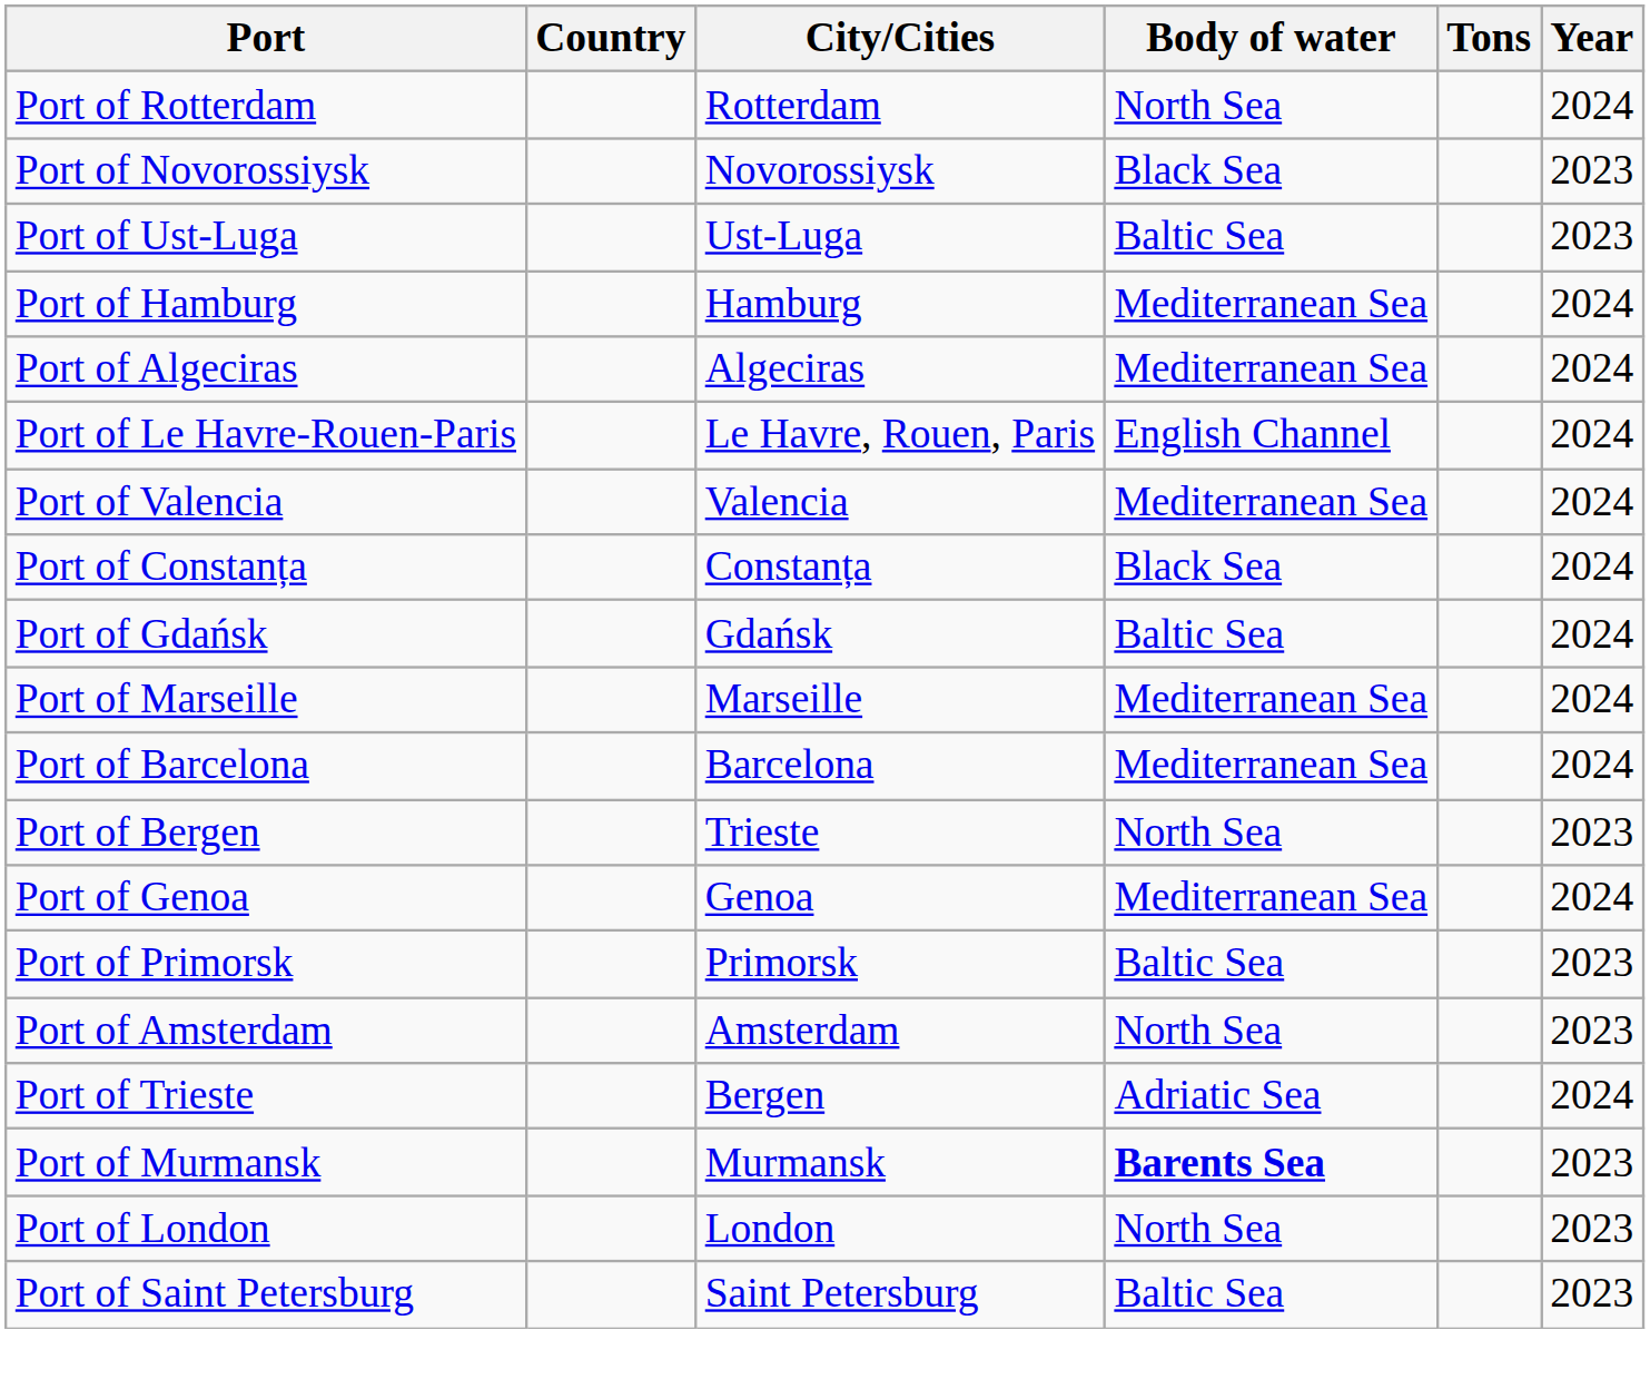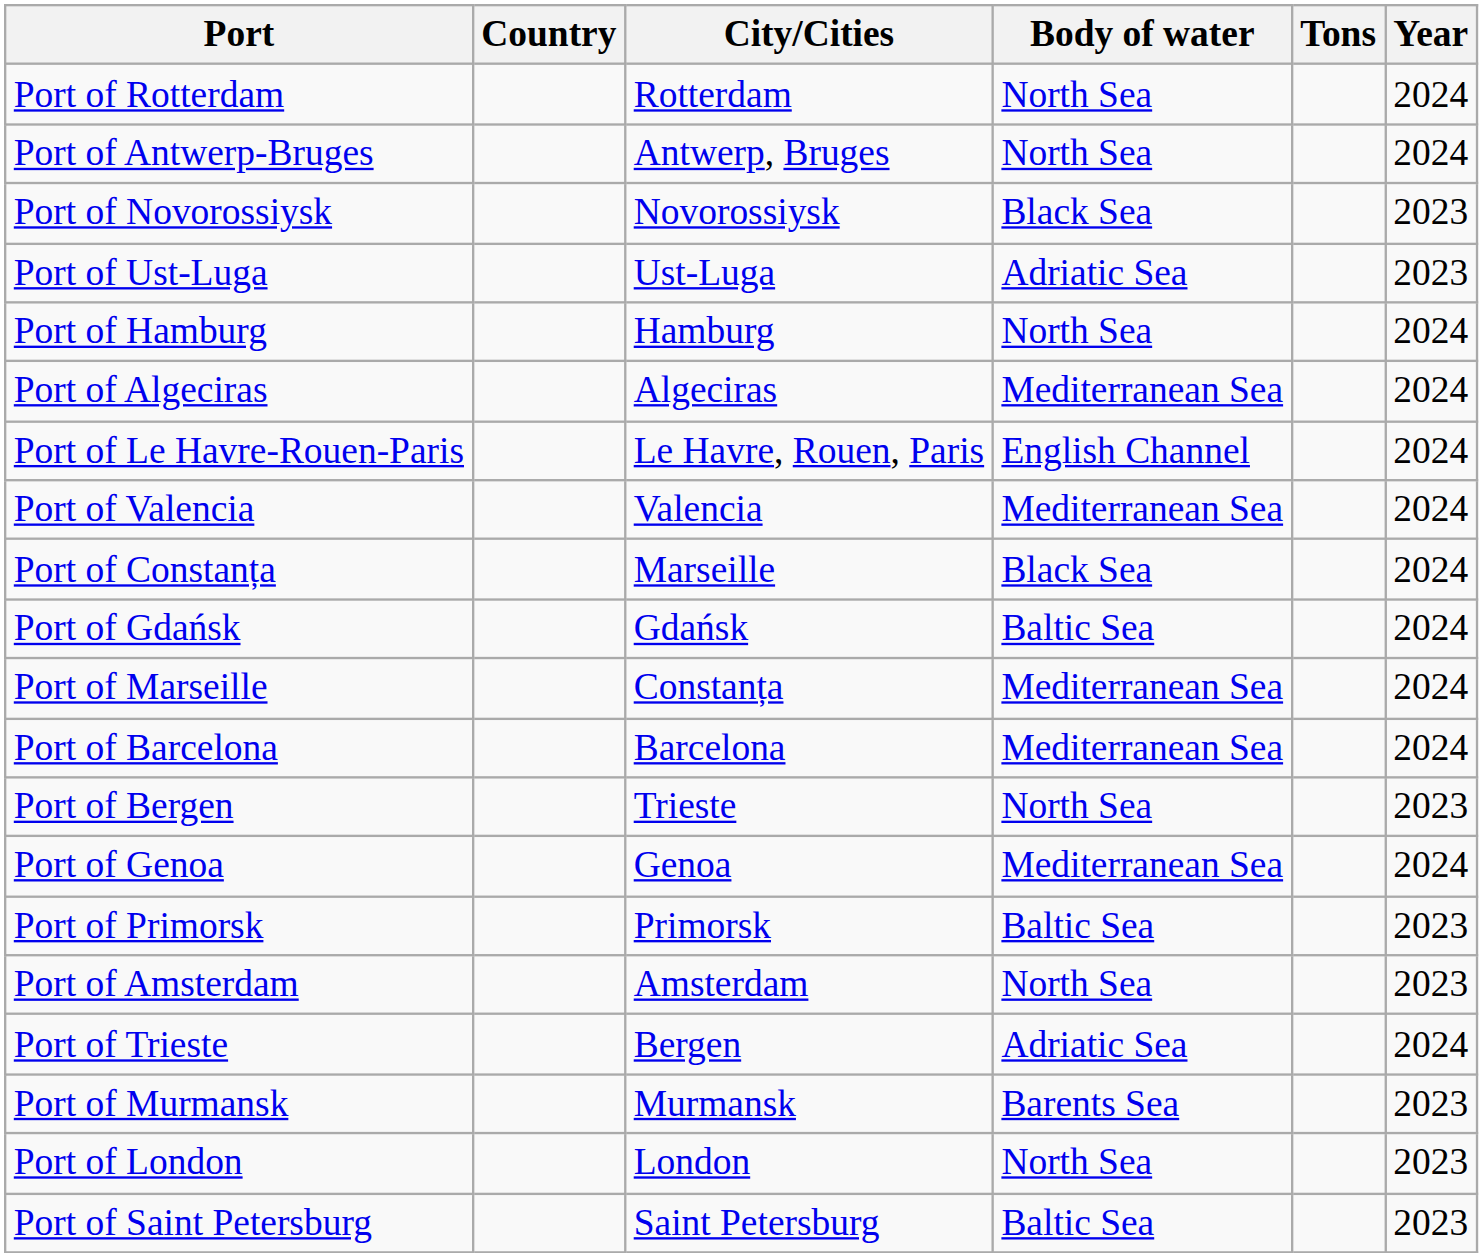+ row: Port of Antwerp-Bruges | Antwerp, Bruges | North Sea | 2024
Port of Ust-Luga | Body of water: Baltic Sea -> Adriatic Sea
Port of Hamburg | Body of water: Mediterranean Sea -> North Sea
Port of Constanța | City/Cities: Constanța -> Marseille
Port of Marseille | City/Cities: Marseille -> Constanța
Port of Murmansk | Body of water: bold -> normal
